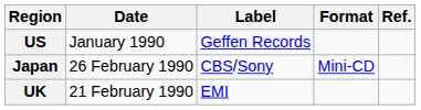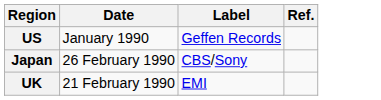- column: Format | Mini-CD
